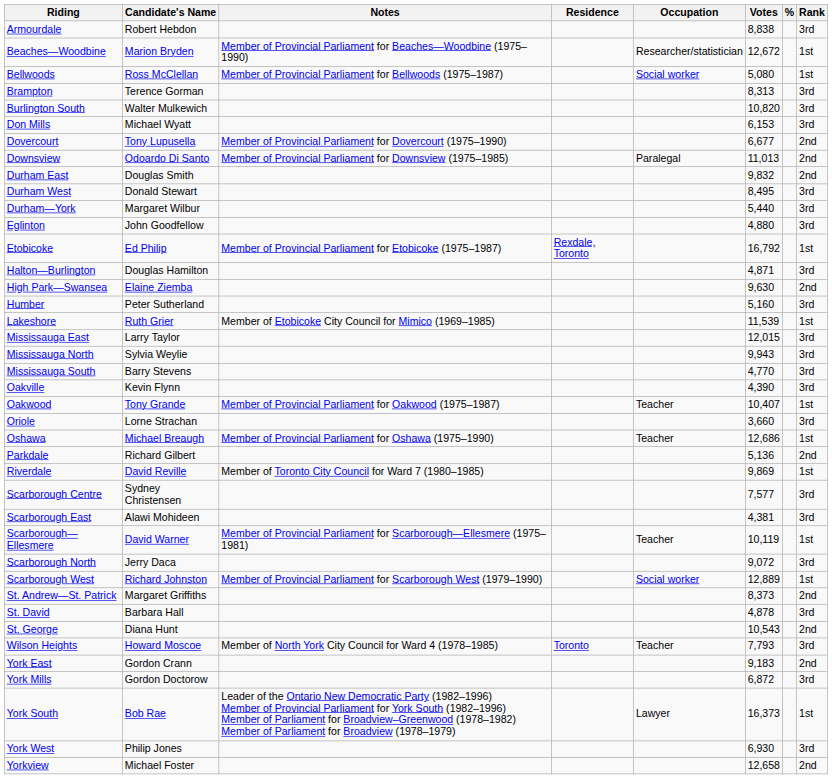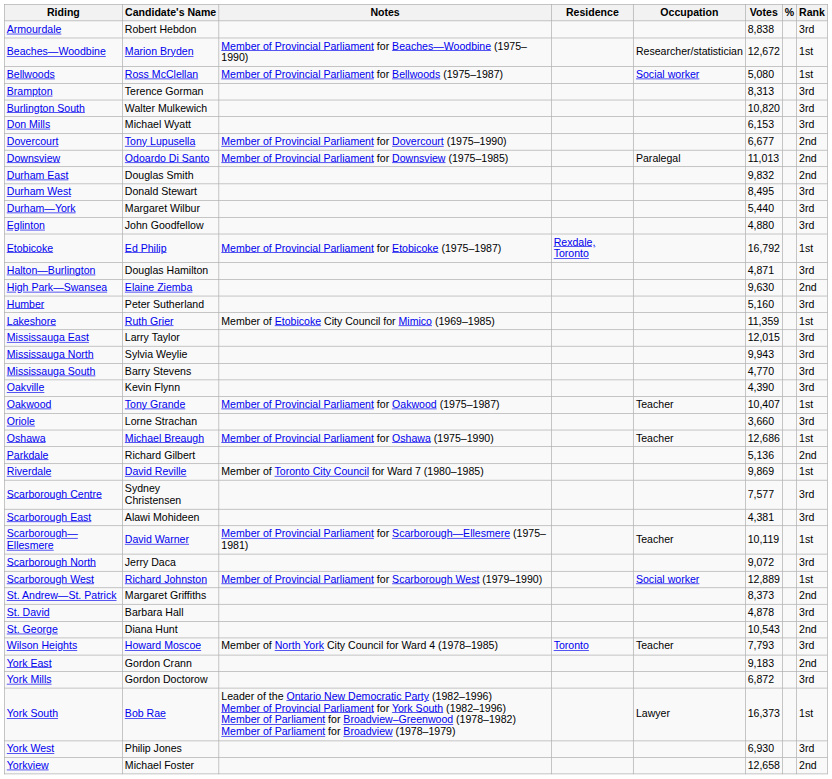Lakeshore | Votes: 11,539 -> 11,359
